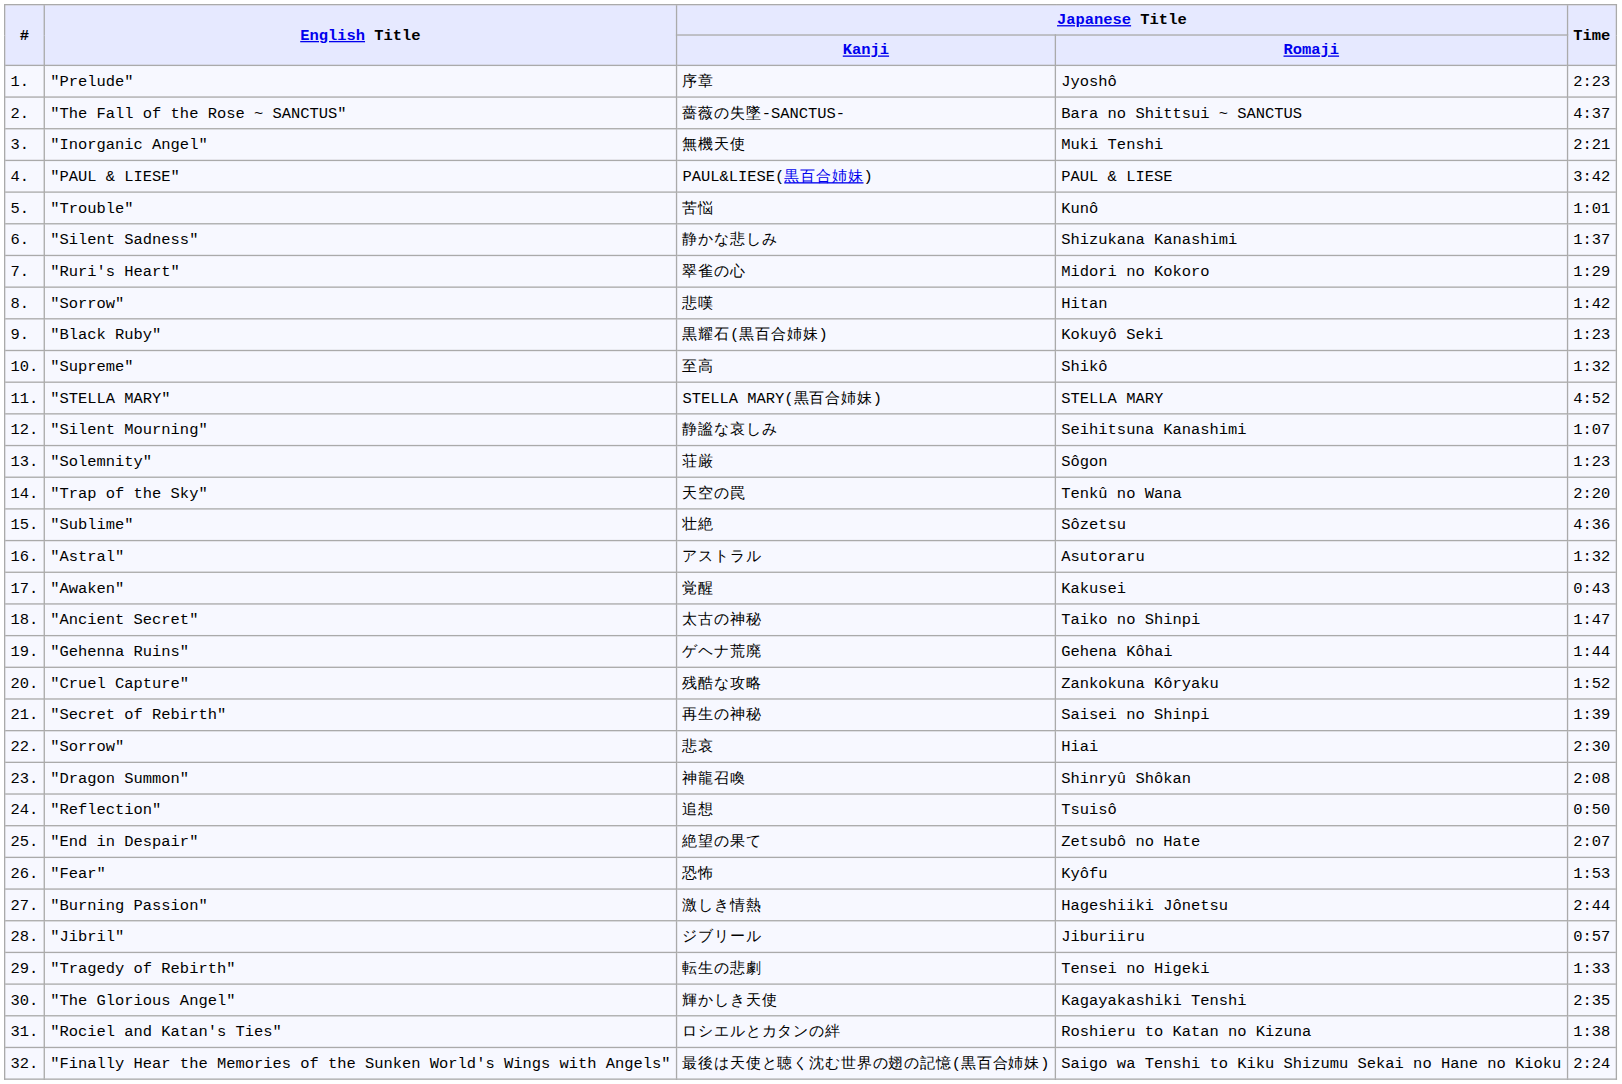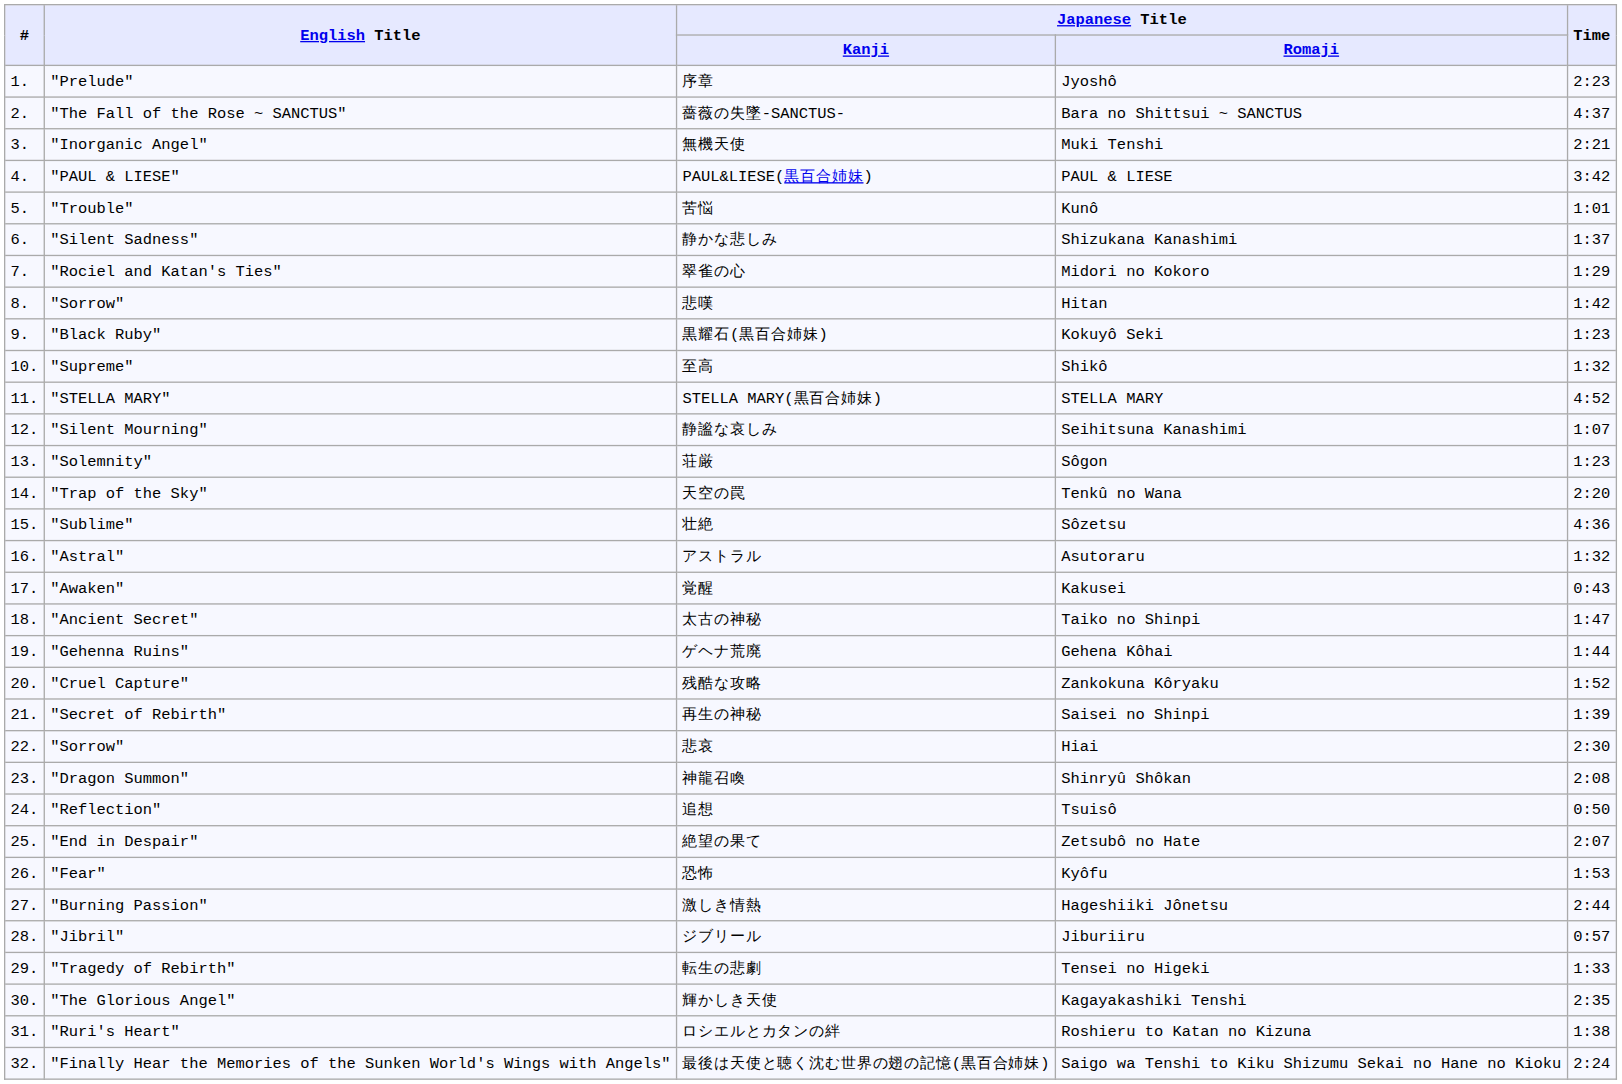翠雀の心 | English Title: "Ruri's Heart" -> "Rociel and Katan's Ties"
ロシエルとカタンの絆 | English Title: "Rociel and Katan's Ties" -> "Ruri's Heart"
